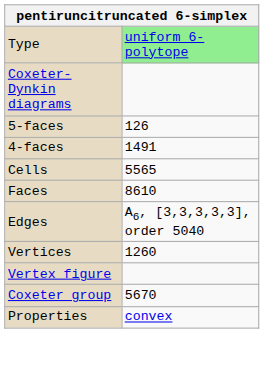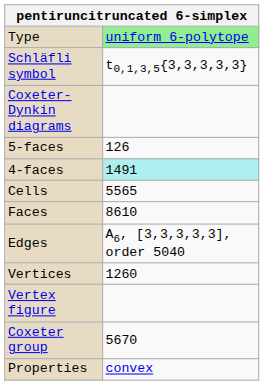+ row: Schläfli symbol | t0,1,3,5{3,3,3,3,3}
4-faces | column 2: no background -> paleturquoise background
